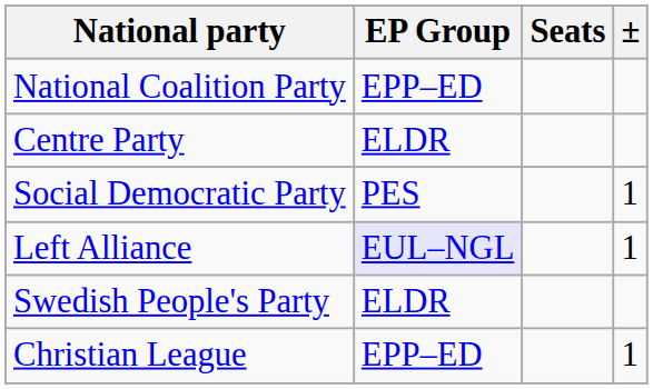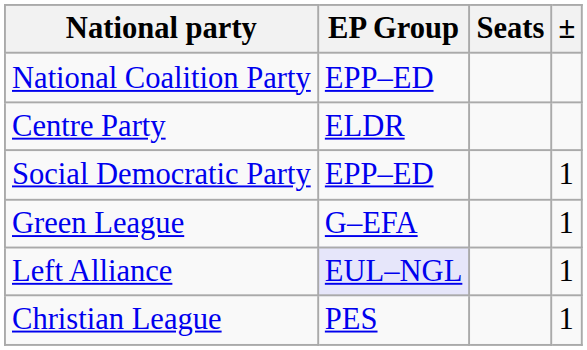Social Democratic Party | EP Group: PES -> EPP–ED
+ row: Green League | G–EFA | 1
- row: Swedish People's Party | ELDR
Christian League | EP Group: EPP–ED -> PES
